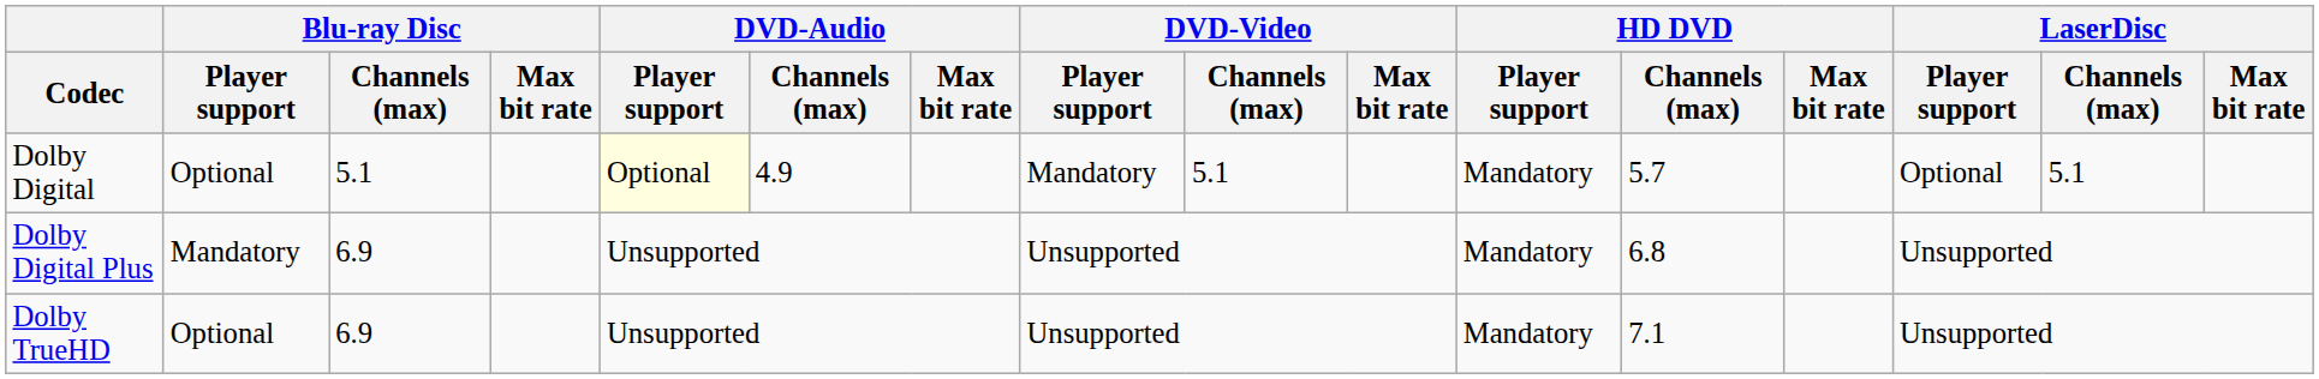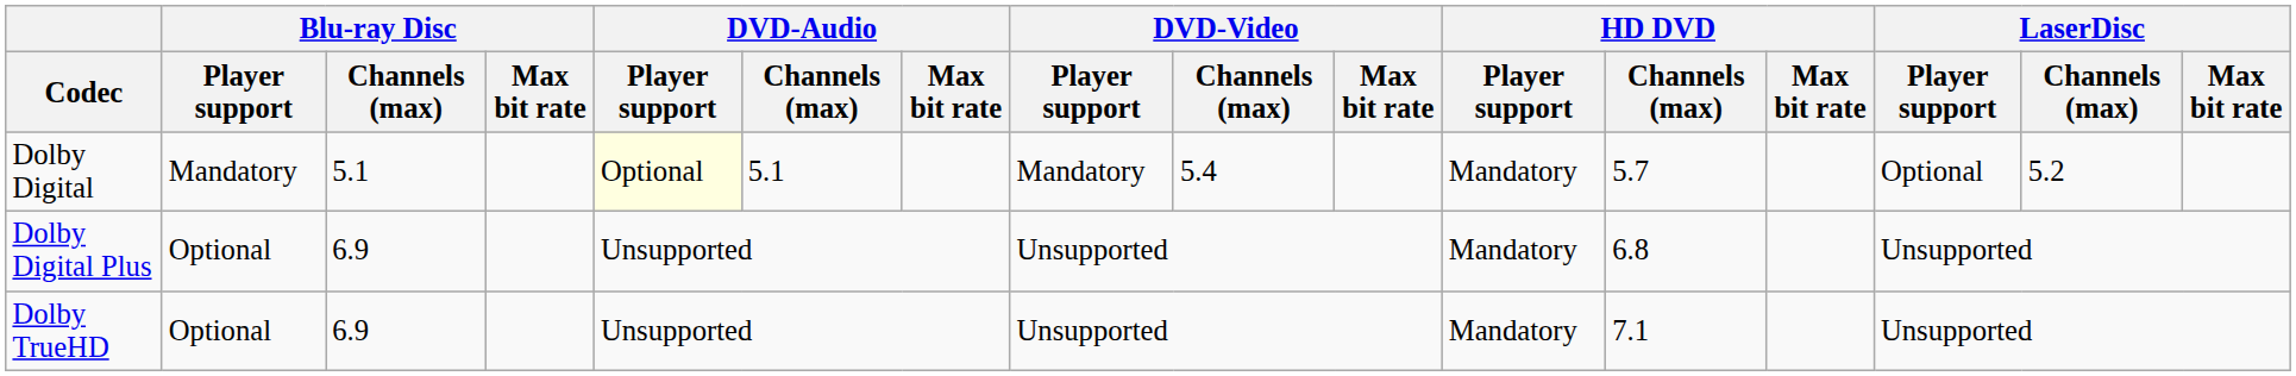Dolby Digital | Blu-ray Disc / Player support: Optional -> Mandatory
Dolby Digital | DVD-Audio / Channels (max): 4.9 -> 5.1
Dolby Digital | DVD-Video / Channels (max): 5.1 -> 5.4
Dolby Digital | LaserDisc / Channels (max): 5.1 -> 5.2
Dolby Digital Plus | Blu-ray Disc / Player support: Mandatory -> Optional
